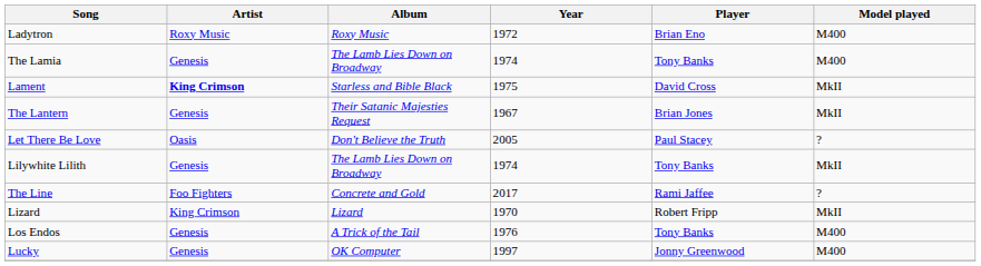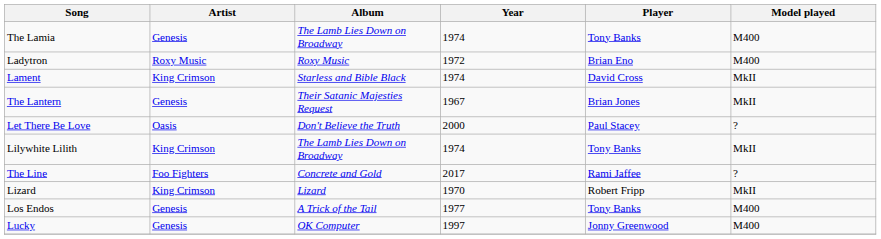rows swapped: Ladytron <-> The Lamia
Lament | Artist: bold -> normal
Lament | Year: 1975 -> 1974
Let There Be Love | Year: 2005 -> 2000
Lilywhite Lilith | Artist: Genesis -> King Crimson
Los Endos | Year: 1976 -> 1977
